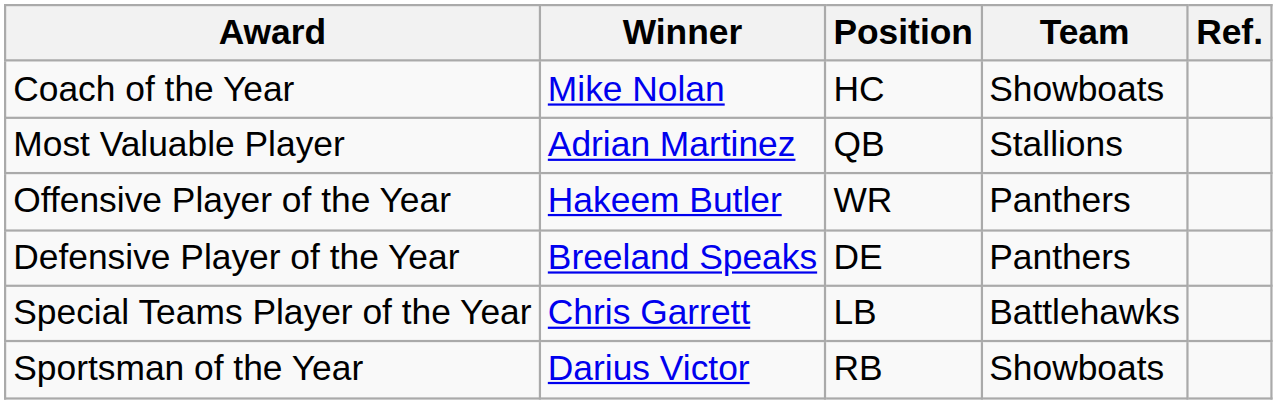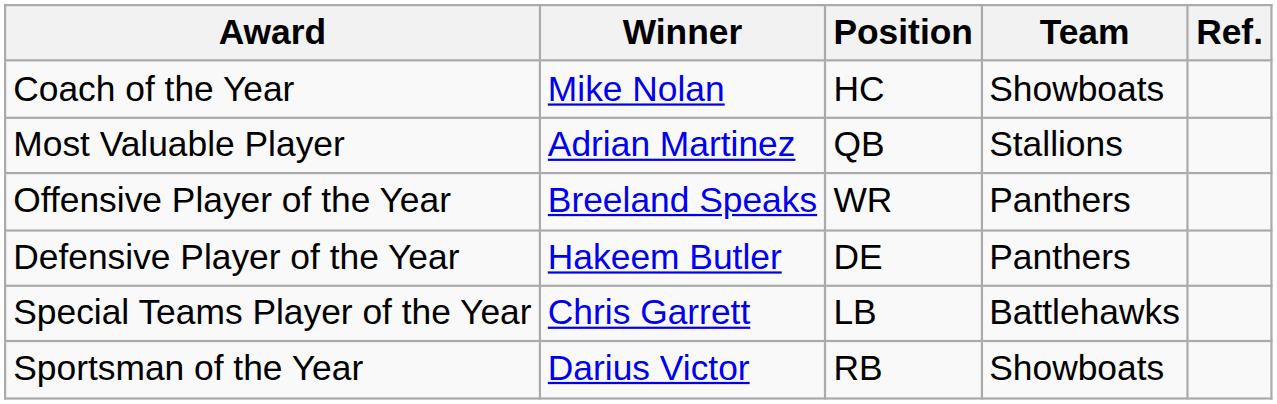Offensive Player of the Year | Winner: Hakeem Butler -> Breeland Speaks
Defensive Player of the Year | Winner: Breeland Speaks -> Hakeem Butler
